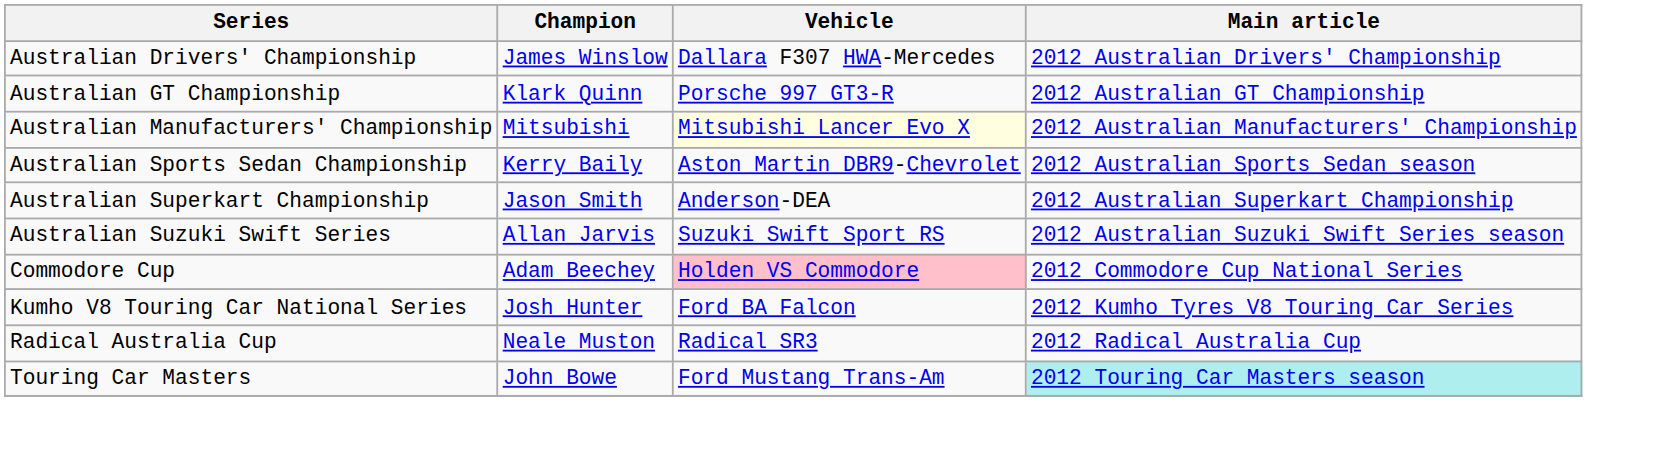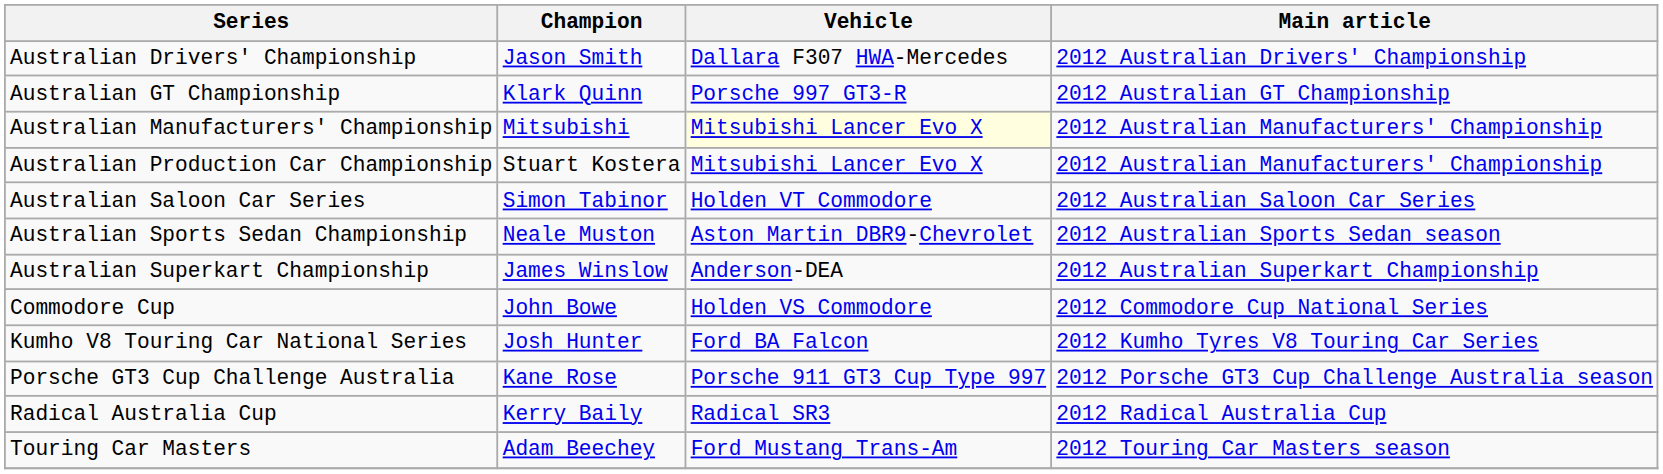Australian Drivers' Championship | Champion: James Winslow -> Jason Smith
+ row: Australian Production Car Championship | Stuart Kostera | Mitsubishi Lancer Evo X | 2012 Australian Manufacturers' Championship
+ row: Australian Saloon Car Series | Simon Tabinor | Holden VT Commodore | 2012 Australian Saloon Car Series
Australian Sports Sedan Championship | Champion: Kerry Baily -> Neale Muston
Australian Superkart Championship | Champion: Jason Smith -> James Winslow
- row: Australian Suzuki Swift Series | Allan Jarvis | Suzuki Swift Sport RS | 2012 Australian Suzuki Swift Series season
Commodore Cup | Champion: Adam Beechey -> John Bowe
Commodore Cup | Vehicle: pink background -> no background
+ row: Porsche GT3 Cup Challenge Australia | Kane Rose | Porsche 911 GT3 Cup Type 997 | 2012 Porsche GT3 Cup Challenge Australia season
Radical Australia Cup | Champion: Neale Muston -> Kerry Baily
Touring Car Masters | Champion: John Bowe -> Adam Beechey
Touring Car Masters | Main article: paleturquoise background -> no background
